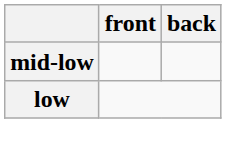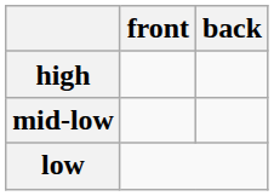+ row: high
